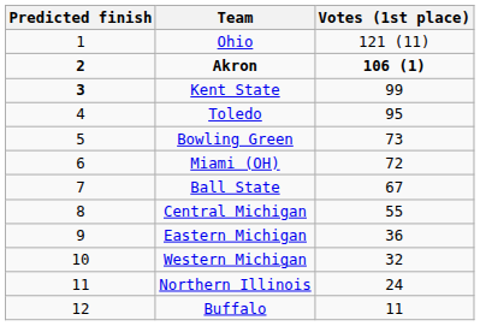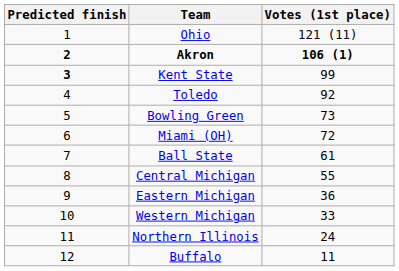Toledo | Votes (1st place): 95 -> 92
Ball State | Votes (1st place): 67 -> 61
Western Michigan | Votes (1st place): 32 -> 33
